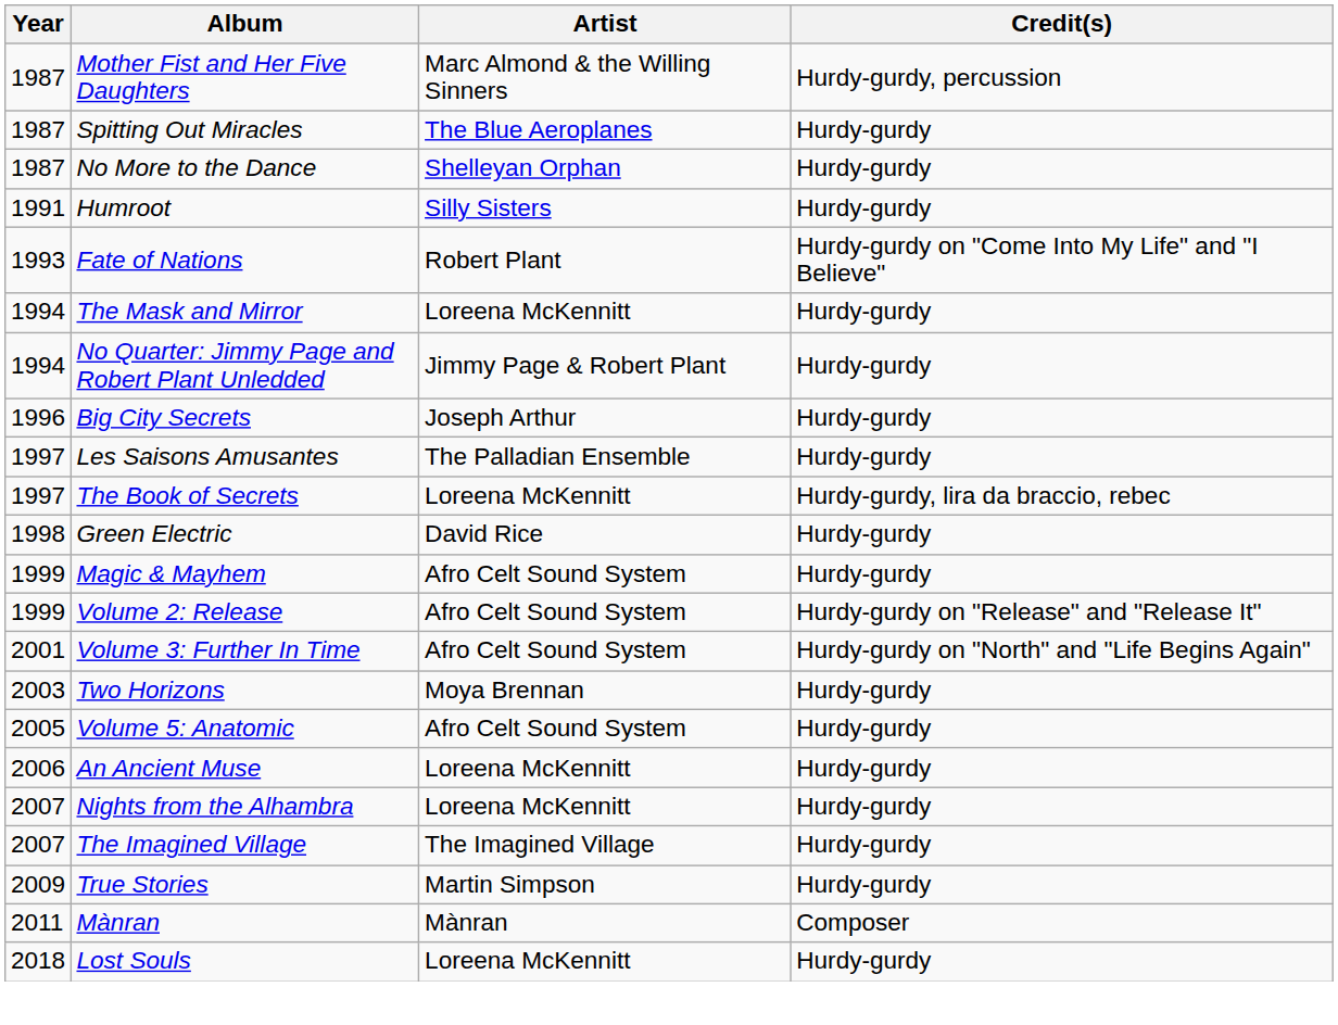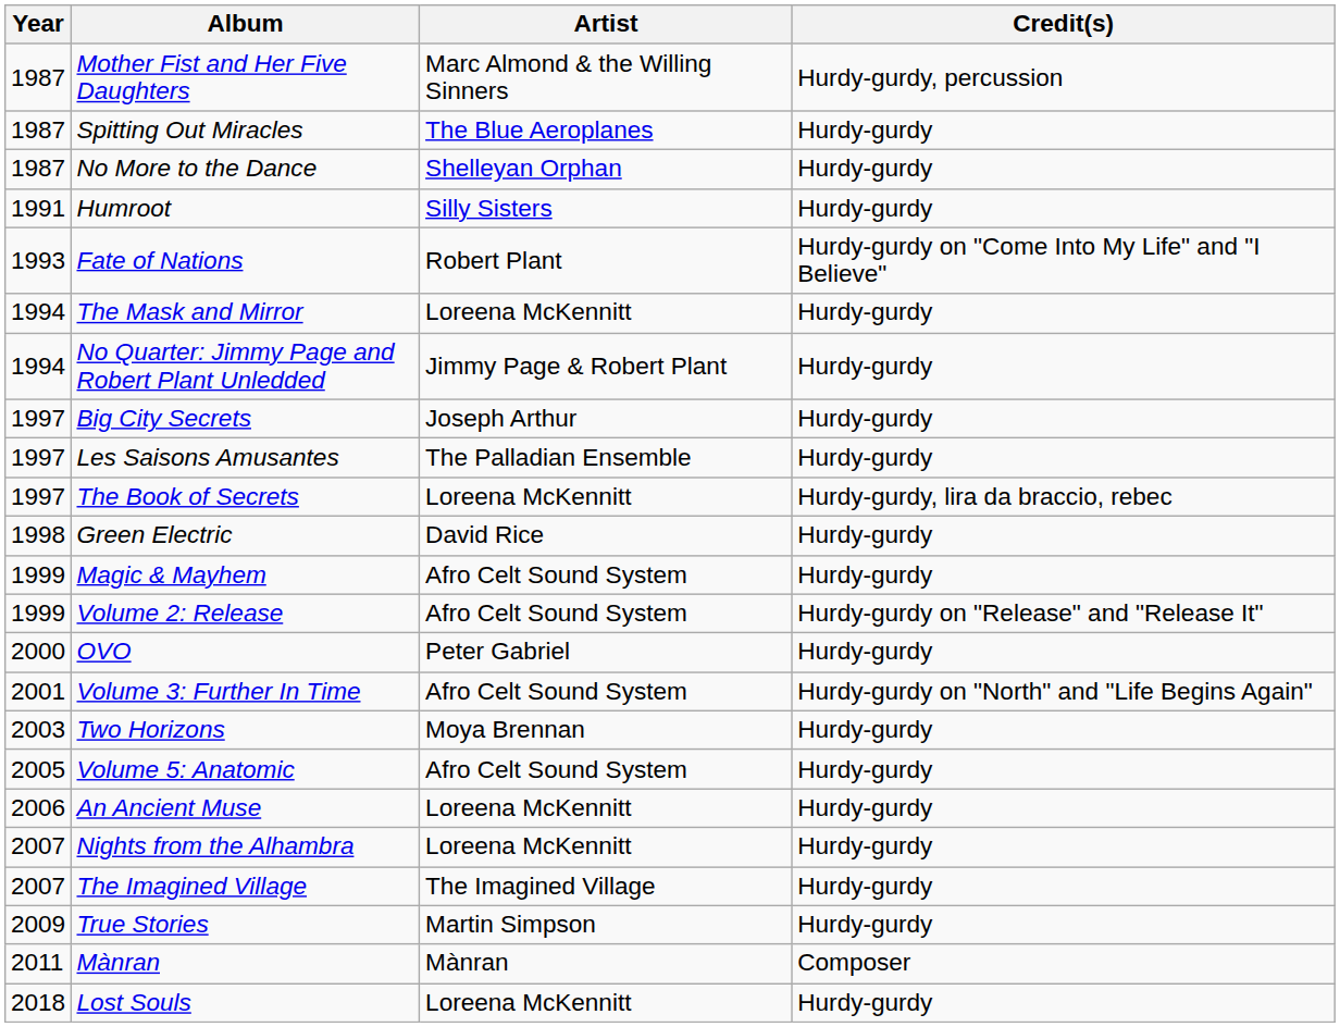Big City Secrets | Year: 1996 -> 1997
+ row: 2000 | OVO | Peter Gabriel | Hurdy-gurdy
